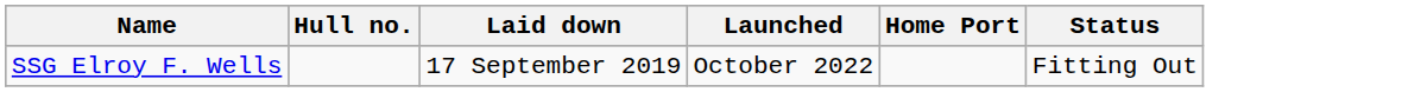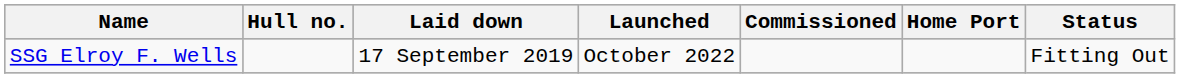+ column: Commissioned
